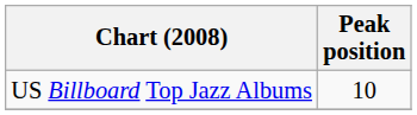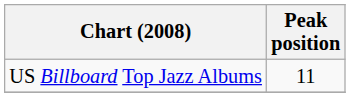US Billboard Top Jazz Albums | Peak position: 10 -> 11
